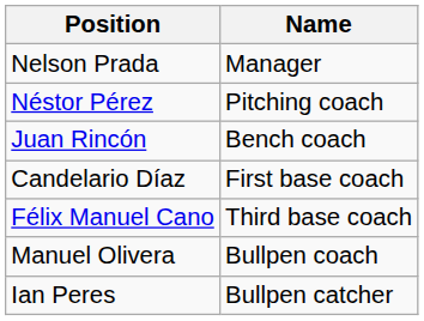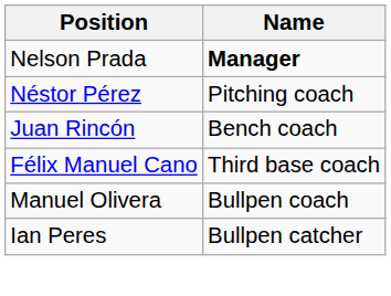Nelson Prada | Name: normal -> bold
- row: Candelario Díaz | First base coach
